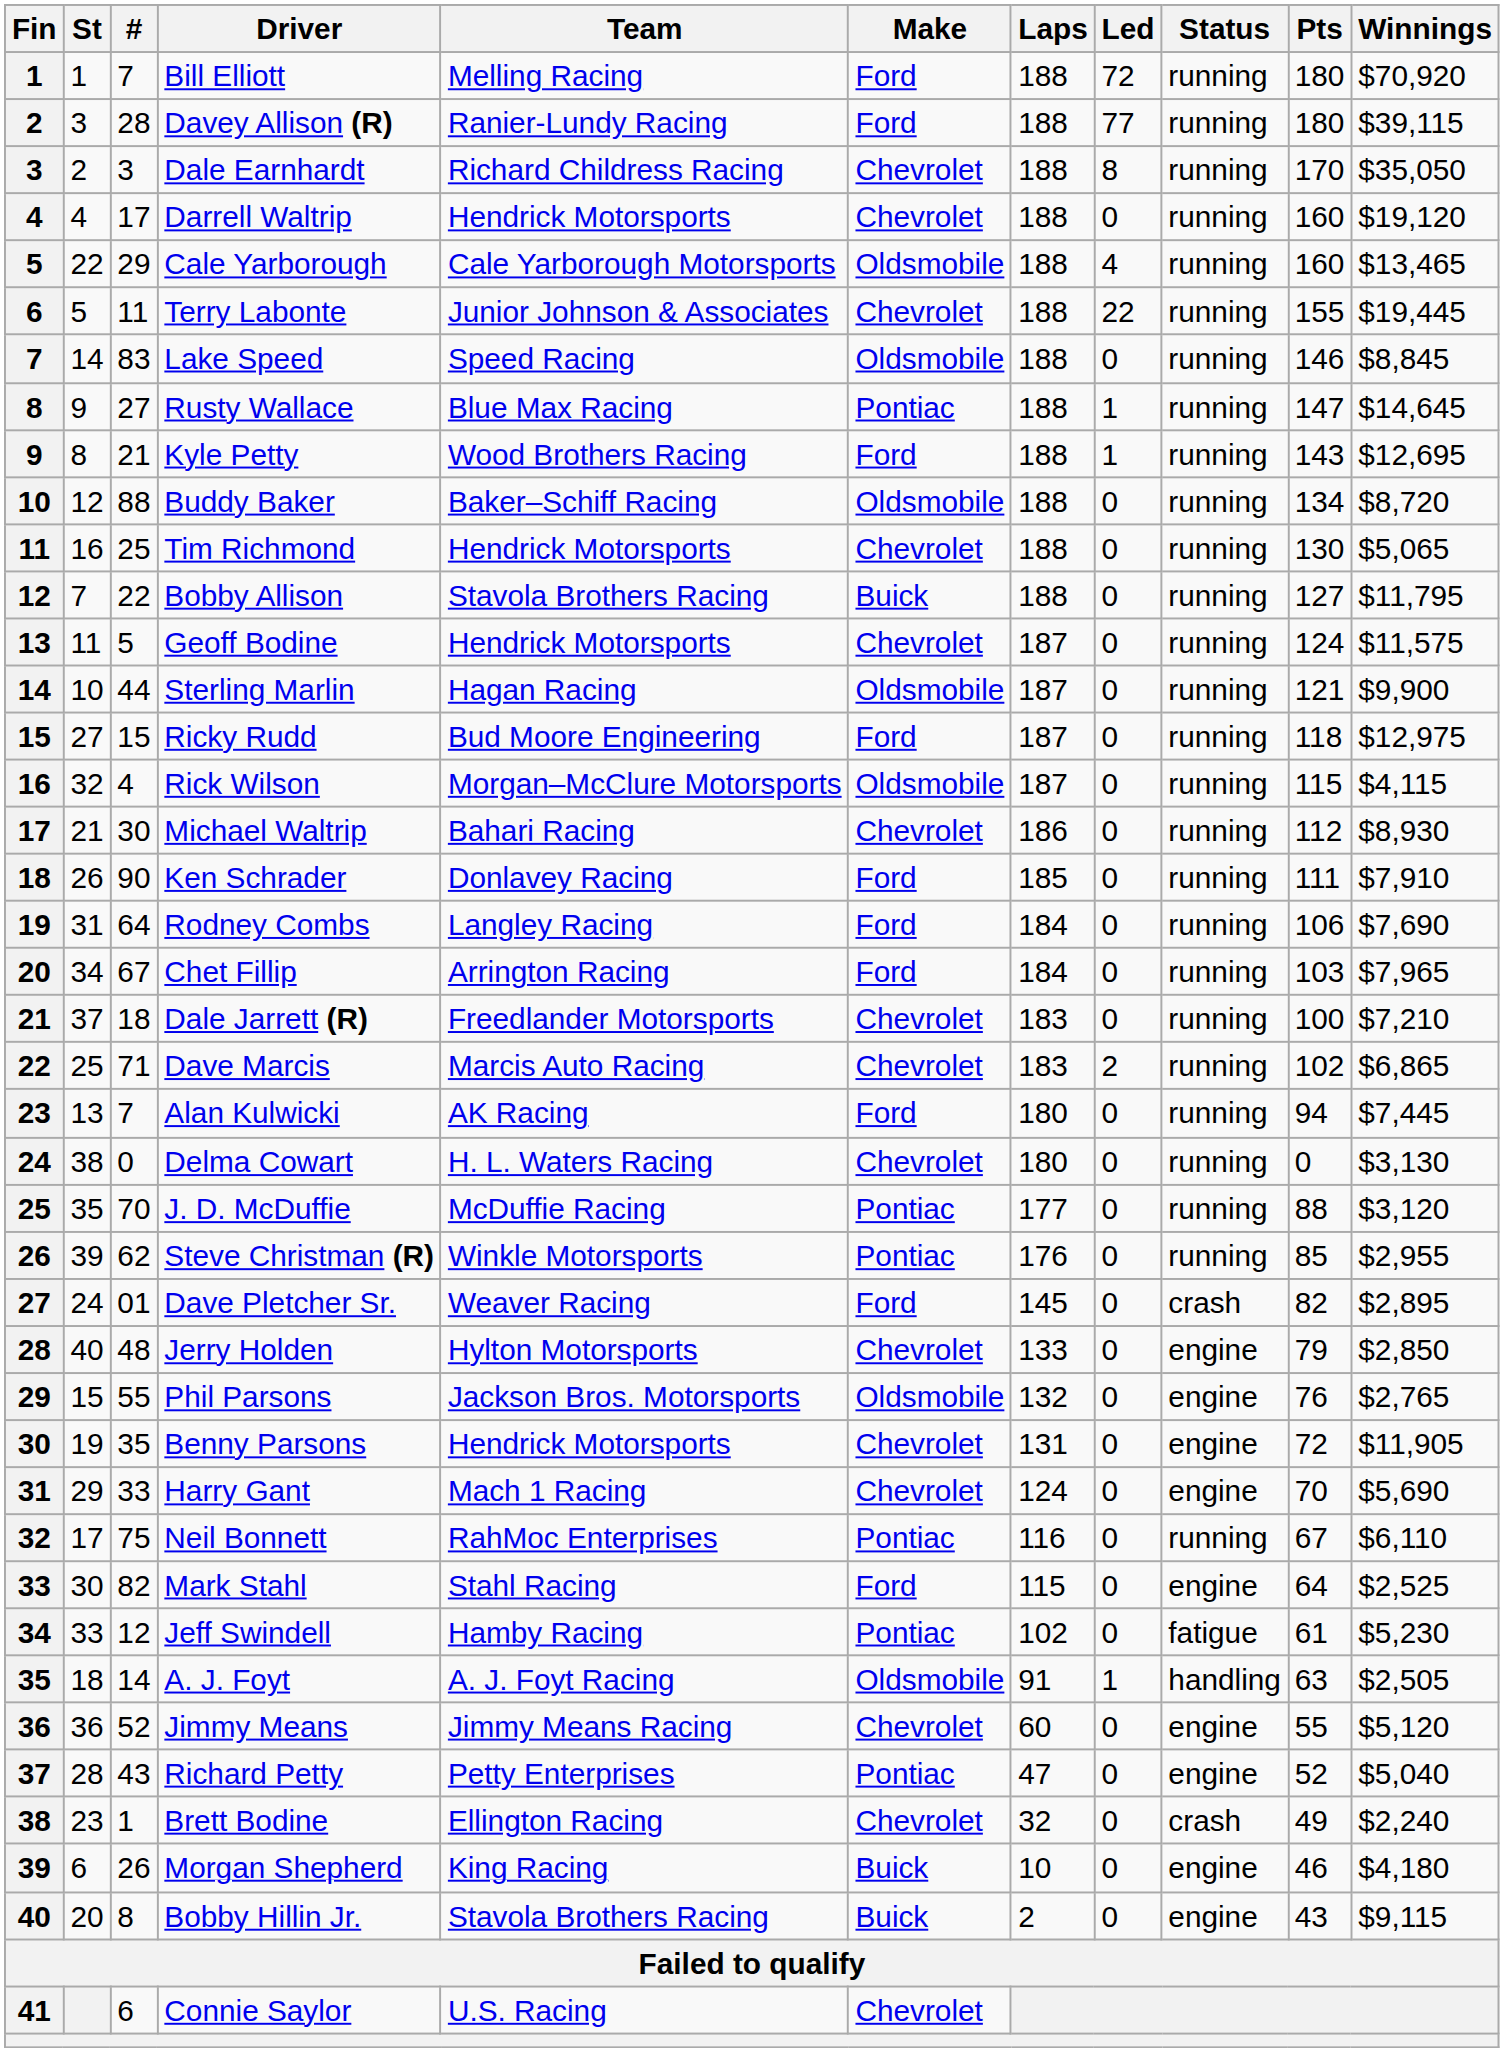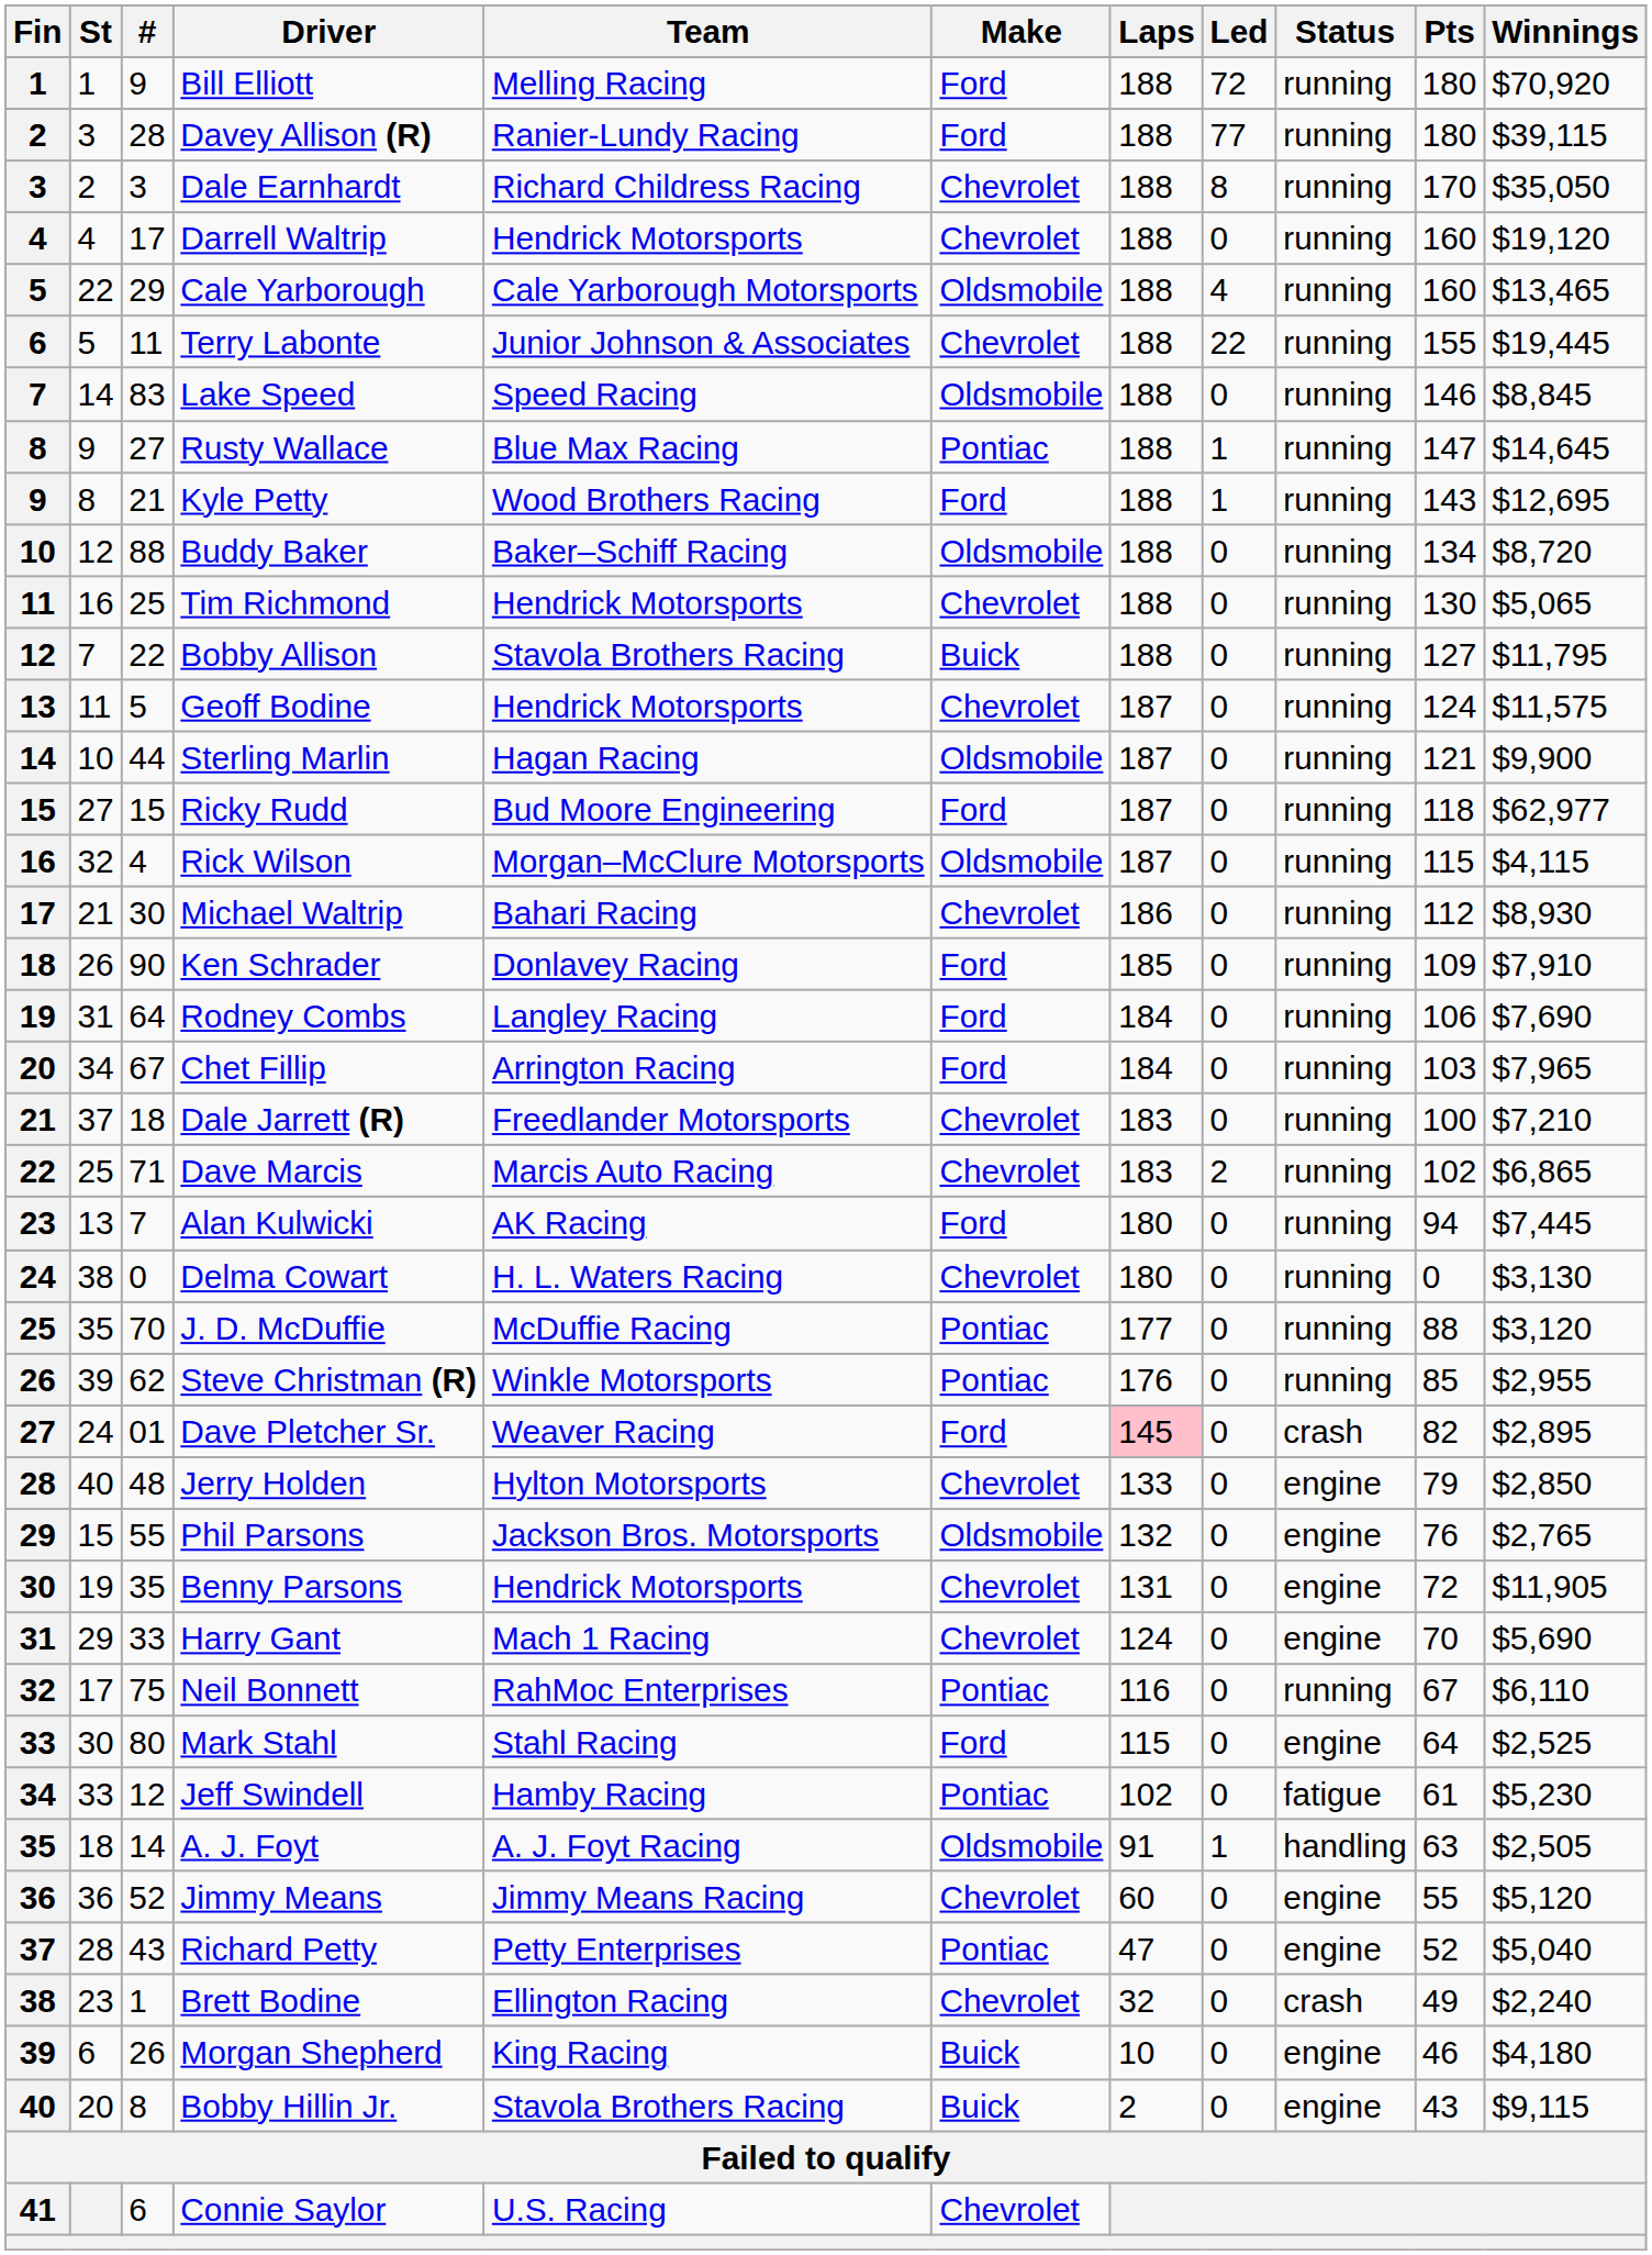Bill Elliott | #: 7 -> 9
Ricky Rudd | Winnings: $12,975 -> $62,977
Ken Schrader | Pts: 111 -> 109
Dave Pletcher Sr. | Laps: no background -> pink background
Mark Stahl | #: 82 -> 80
